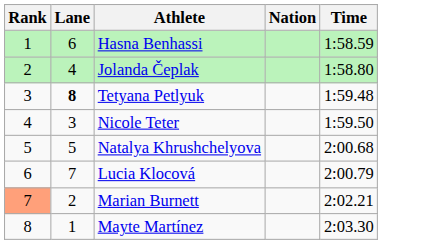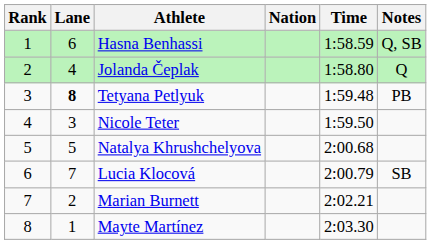+ column: Notes | Q, SB | Q | PB | SB
Marian Burnett | Rank: lightsalmon background -> no background
